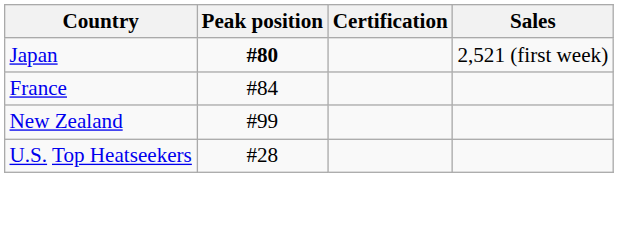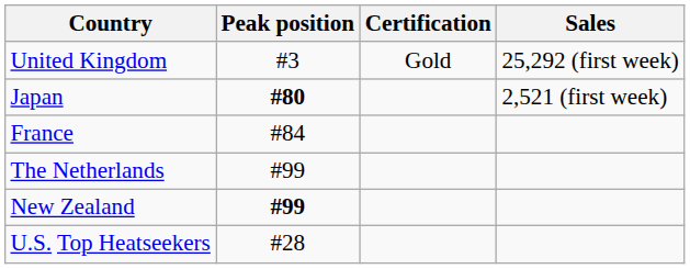+ row: United Kingdom | #3 | Gold | 25,292 (first week)
+ row: The Netherlands | #99
New Zealand | Peak position: normal -> bold
